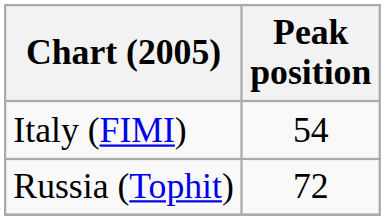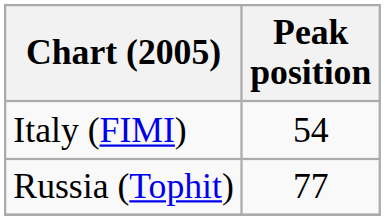Russia (Tophit) | Peak position: 72 -> 77
